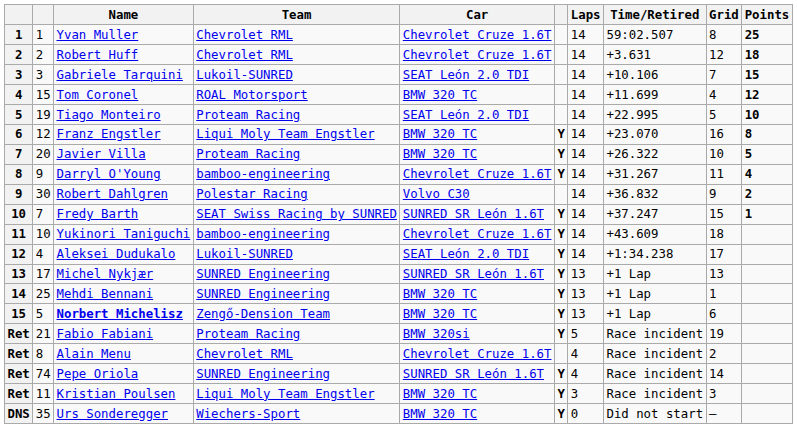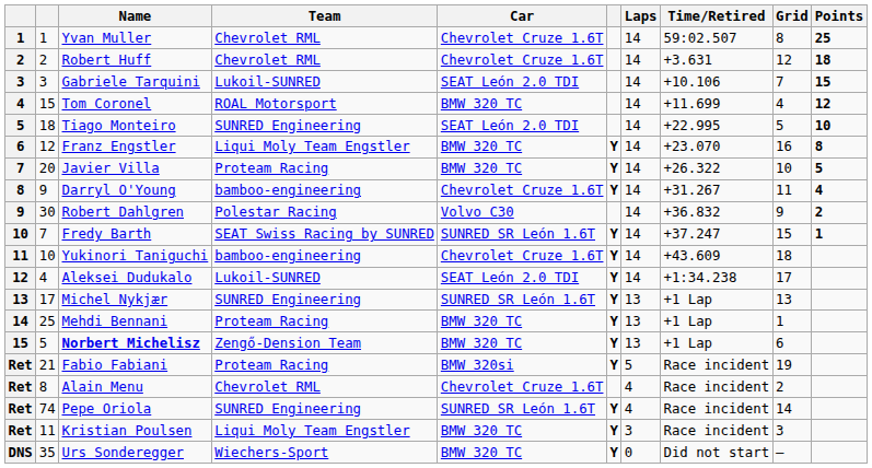Tiago Monteiro | column 2: 19 -> 18
Tiago Monteiro | Team: Proteam Racing -> SUNRED Engineering
Mehdi Bennani | Team: SUNRED Engineering -> Proteam Racing
